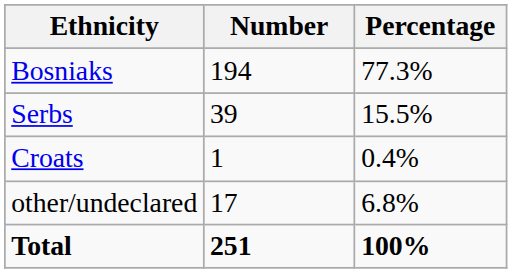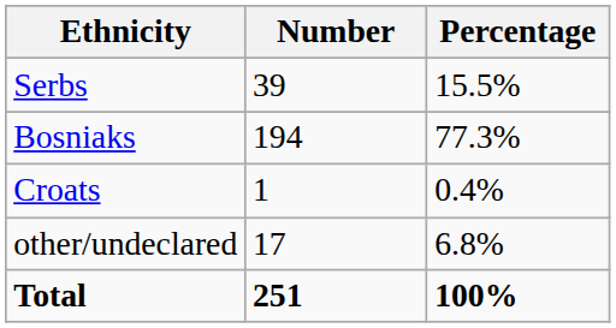rows swapped: Bosniaks <-> Serbs
